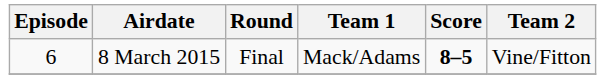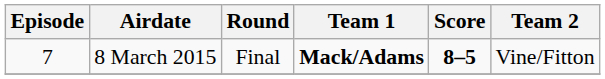8 March 2015 | Episode: 6 -> 7
8 March 2015 | Team 1: normal -> bold
